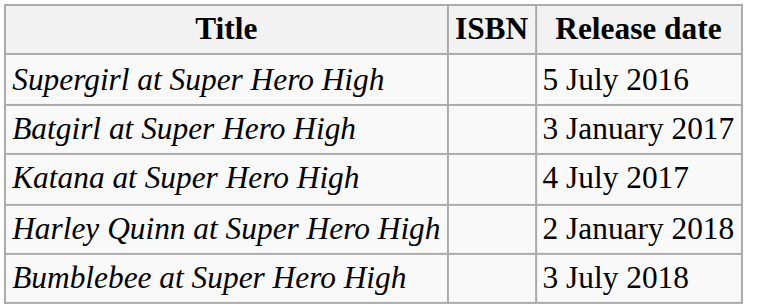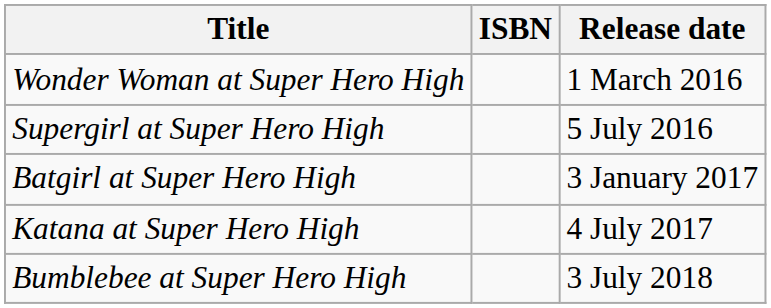+ row: Wonder Woman at Super Hero High | 1 March 2016
- row: Harley Quinn at Super Hero High | 2 January 2018
